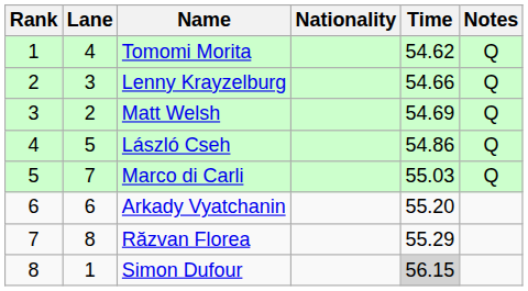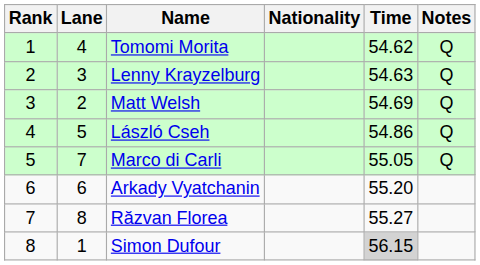Lenny Krayzelburg | Time: 54.66 -> 54.63
Marco di Carli | Time: 55.03 -> 55.05
Răzvan Florea | Time: 55.29 -> 55.27
